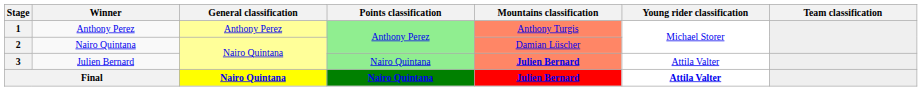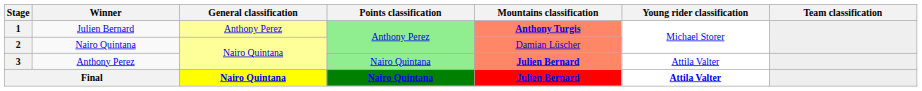1 | Winner: Anthony Perez -> Julien Bernard
1 | Mountains classification: normal -> bold
3 | Winner: Julien Bernard -> Anthony Perez
